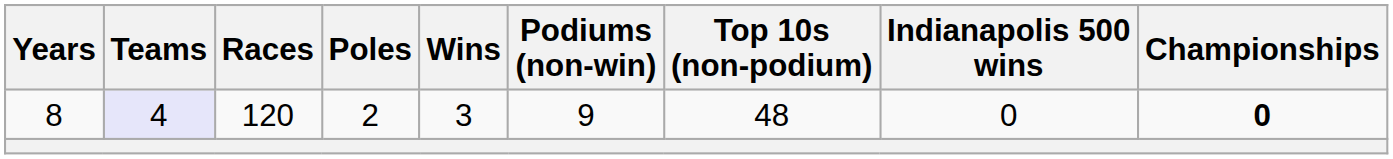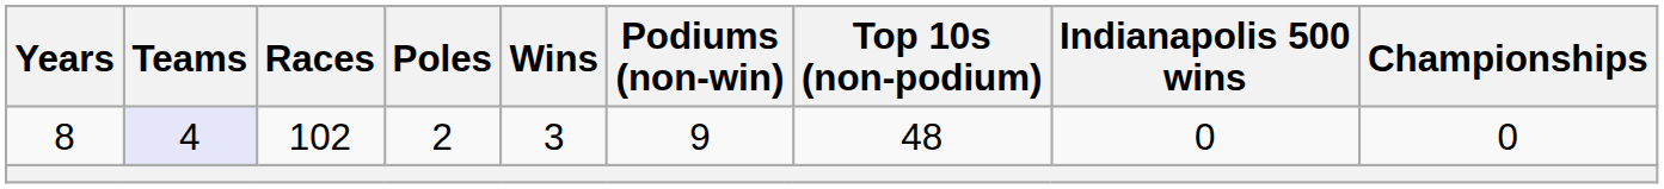8 | Races: 120 -> 102
8 | Championships: bold -> normal
